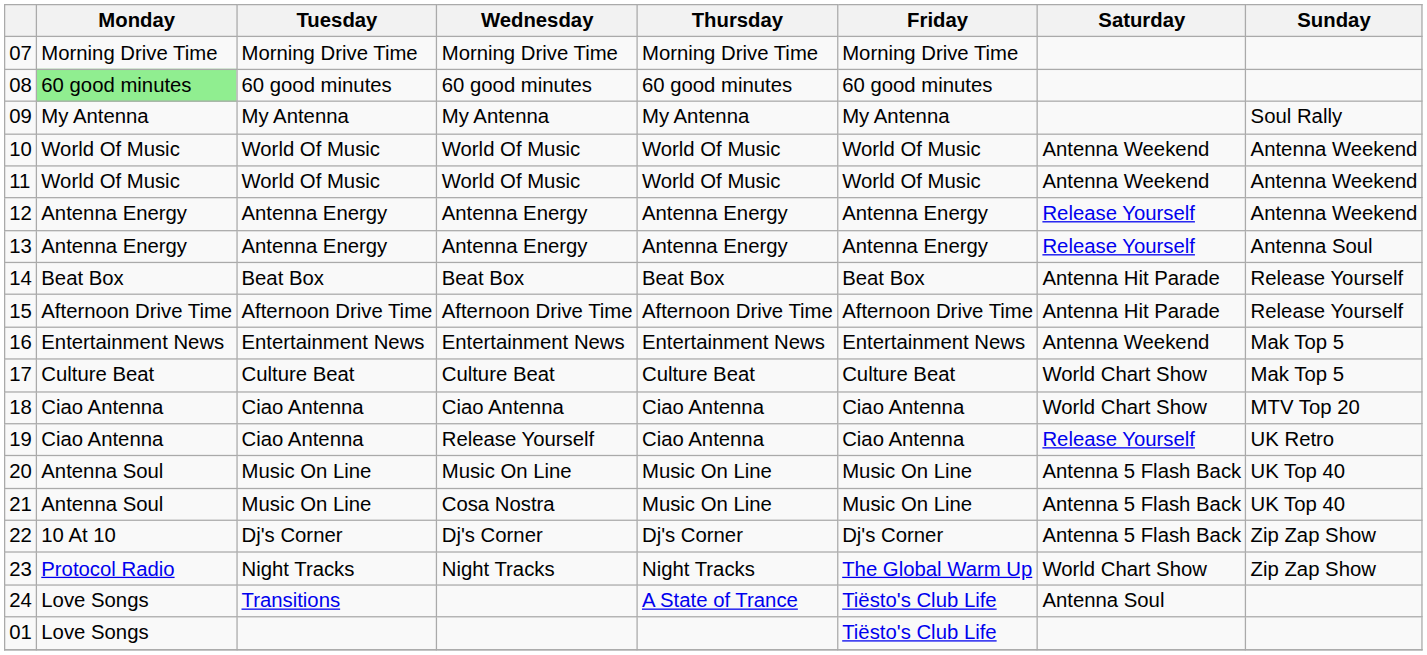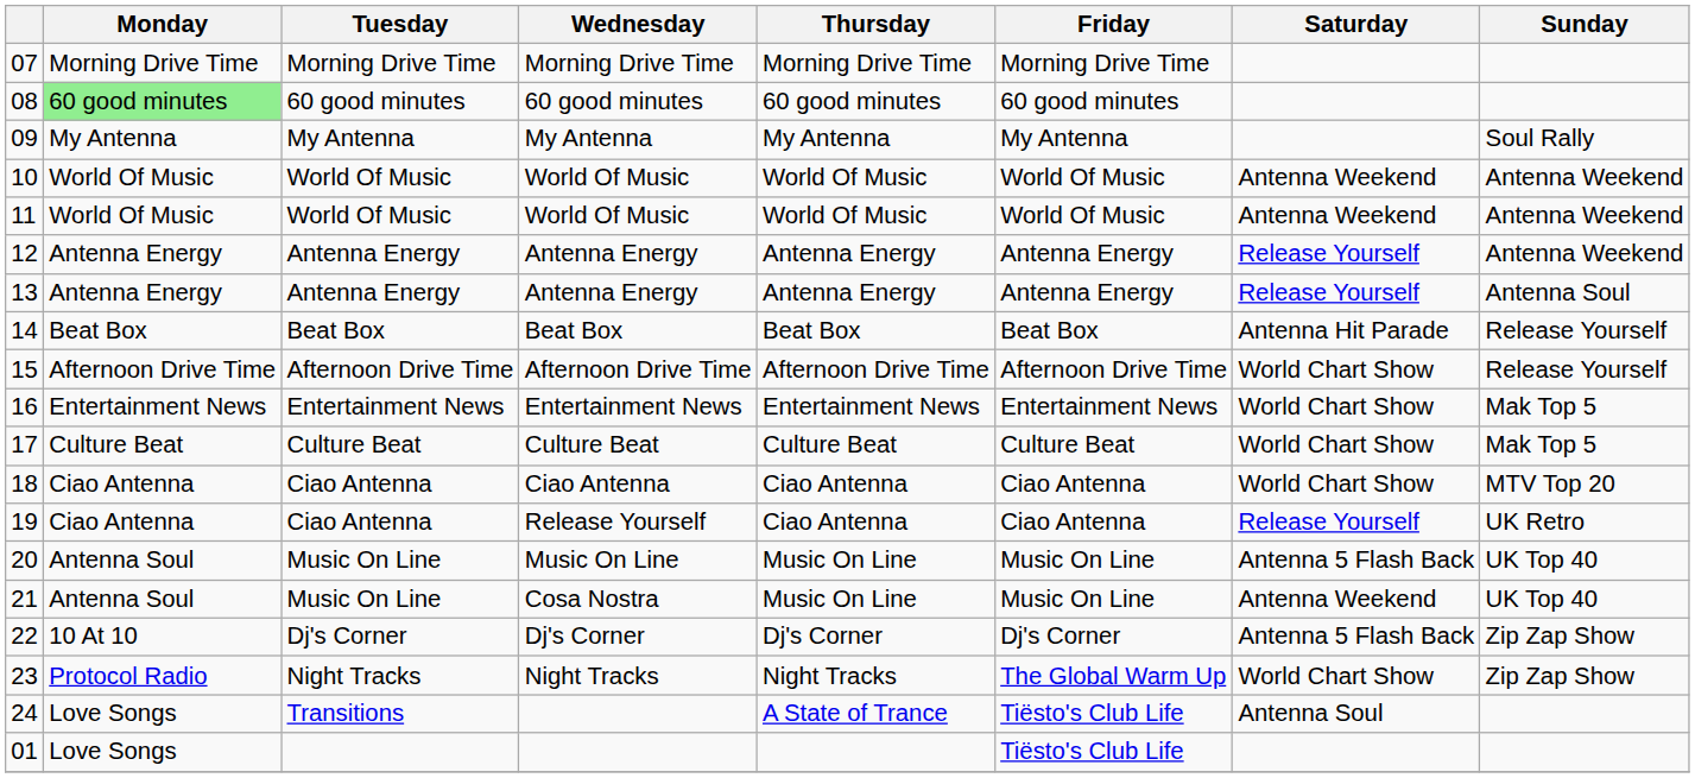15 | Saturday: Antenna Hit Parade -> World Chart Show
16 | Saturday: Antenna Weekend -> World Chart Show
21 | Saturday: Antenna 5 Flash Back -> Antenna Weekend
